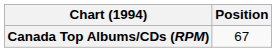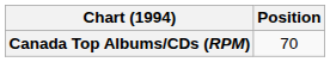Canada Top Albums/CDs (RPM) | Position: 67 -> 70
